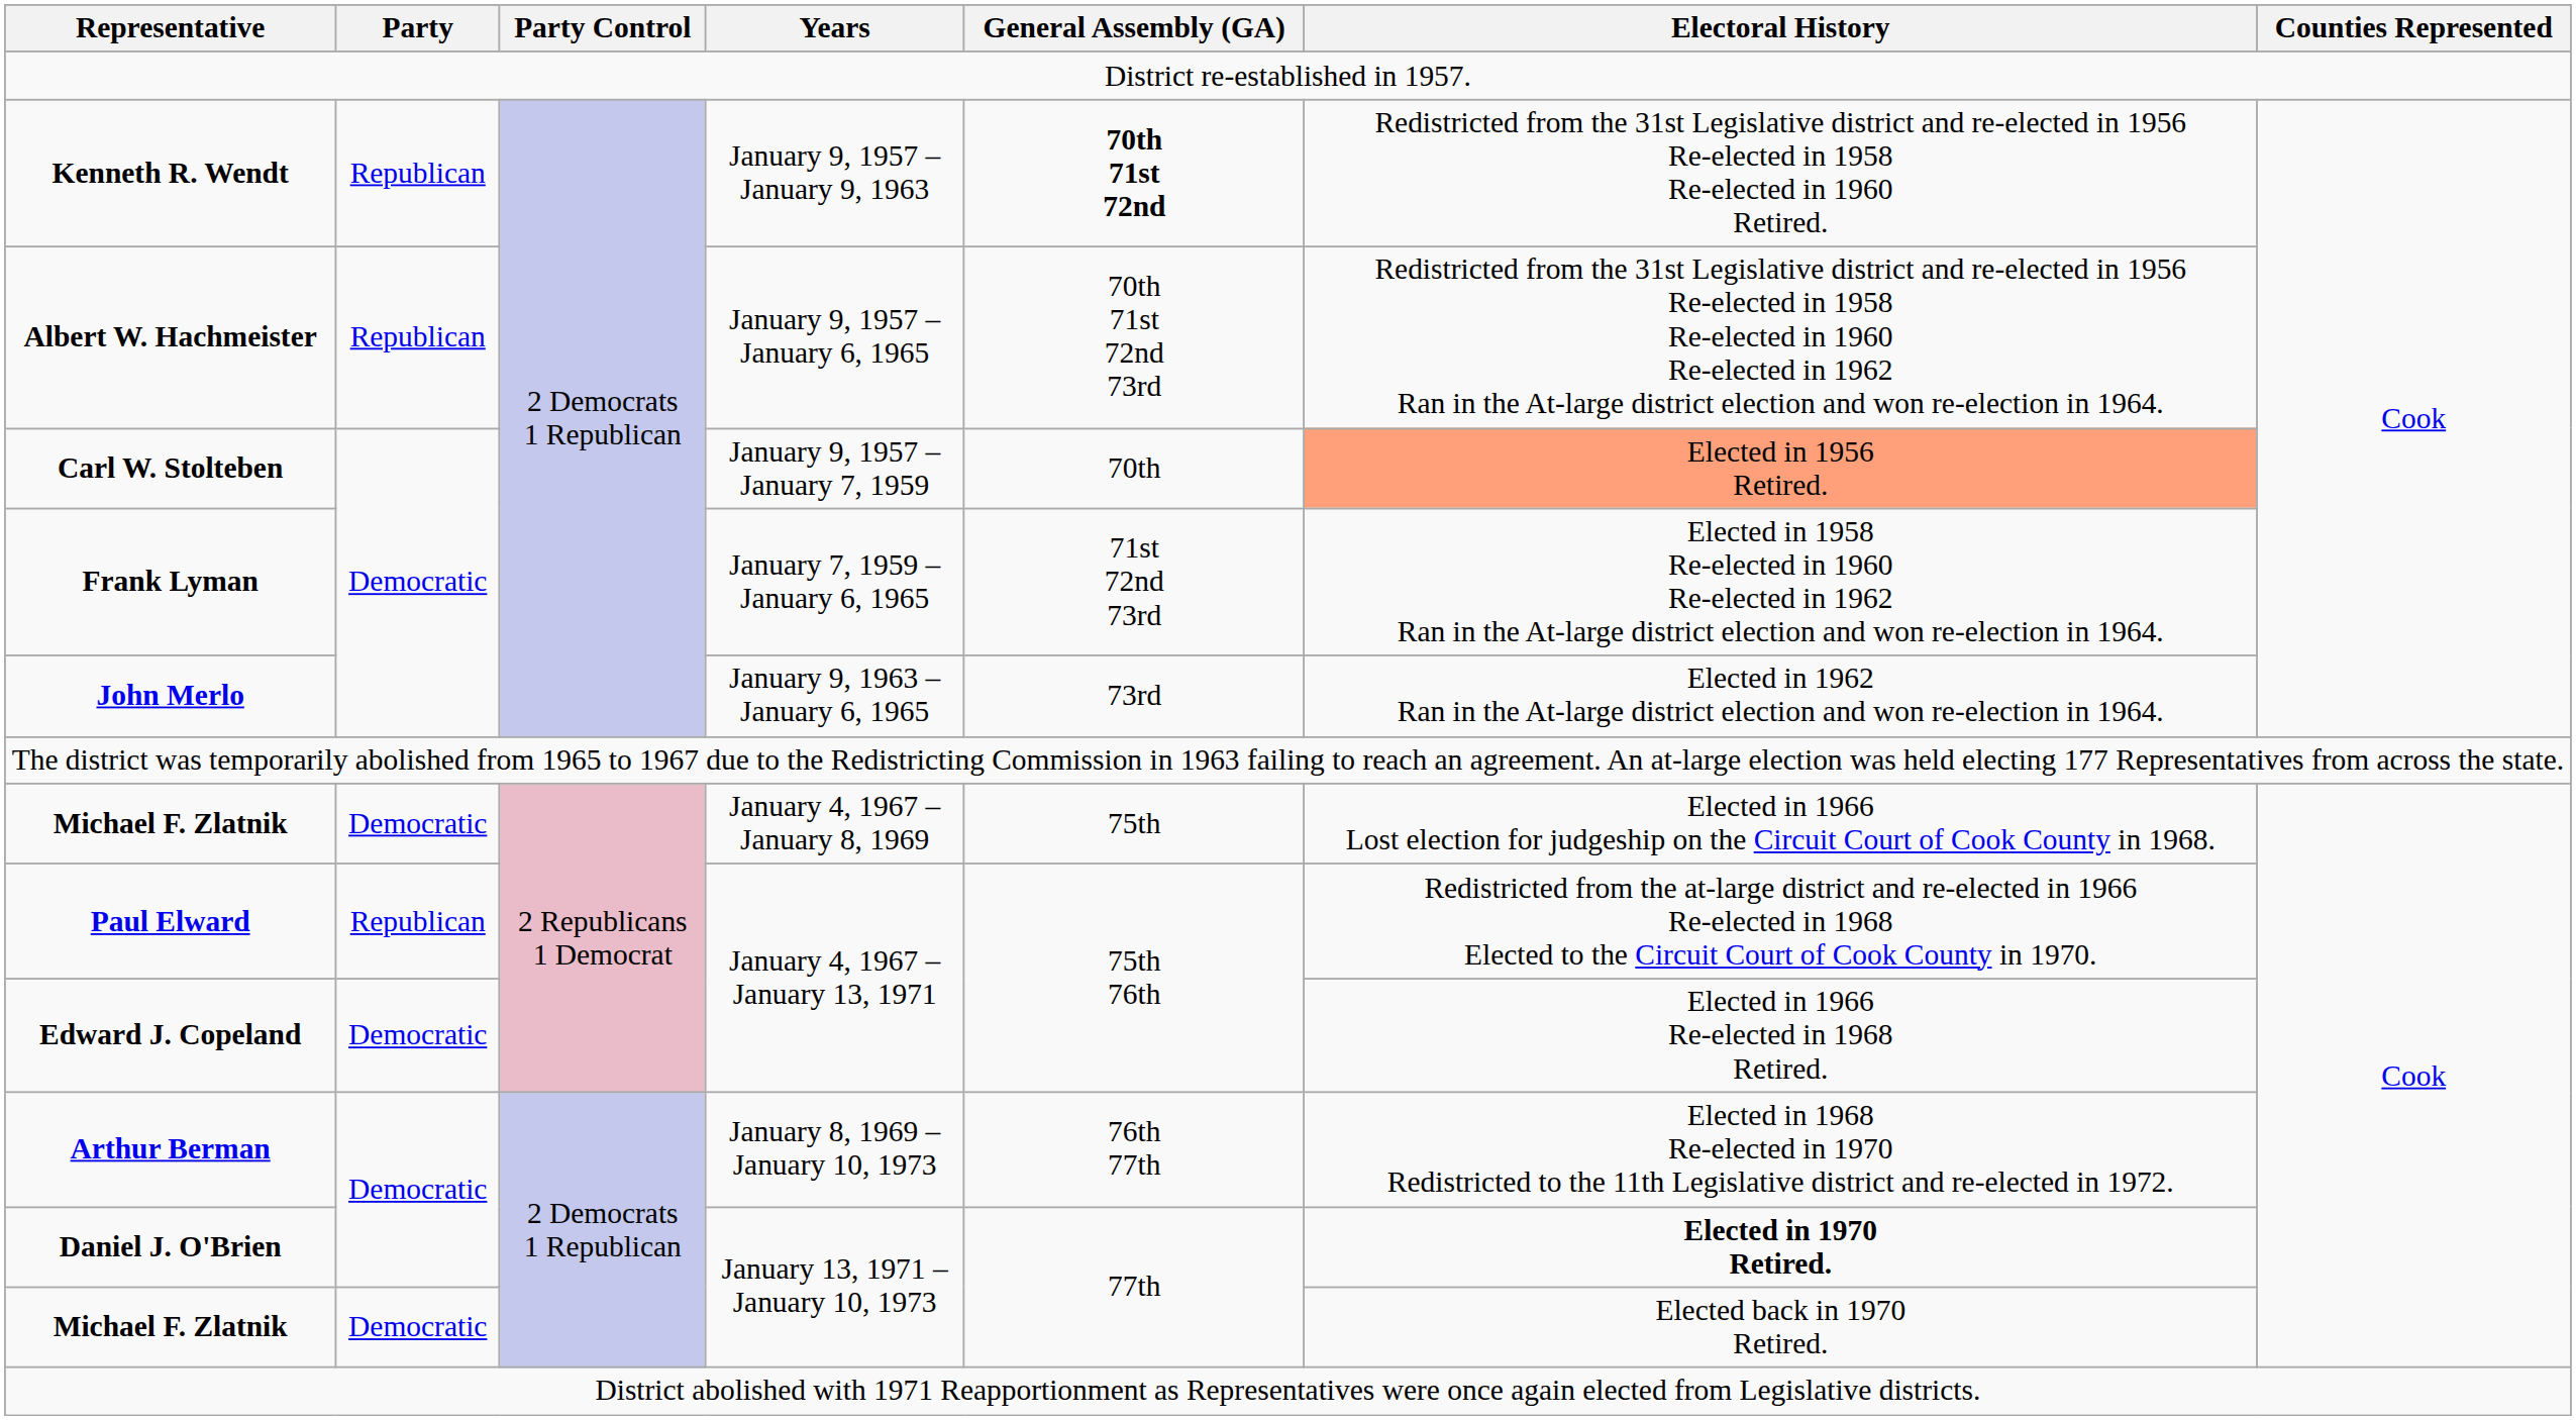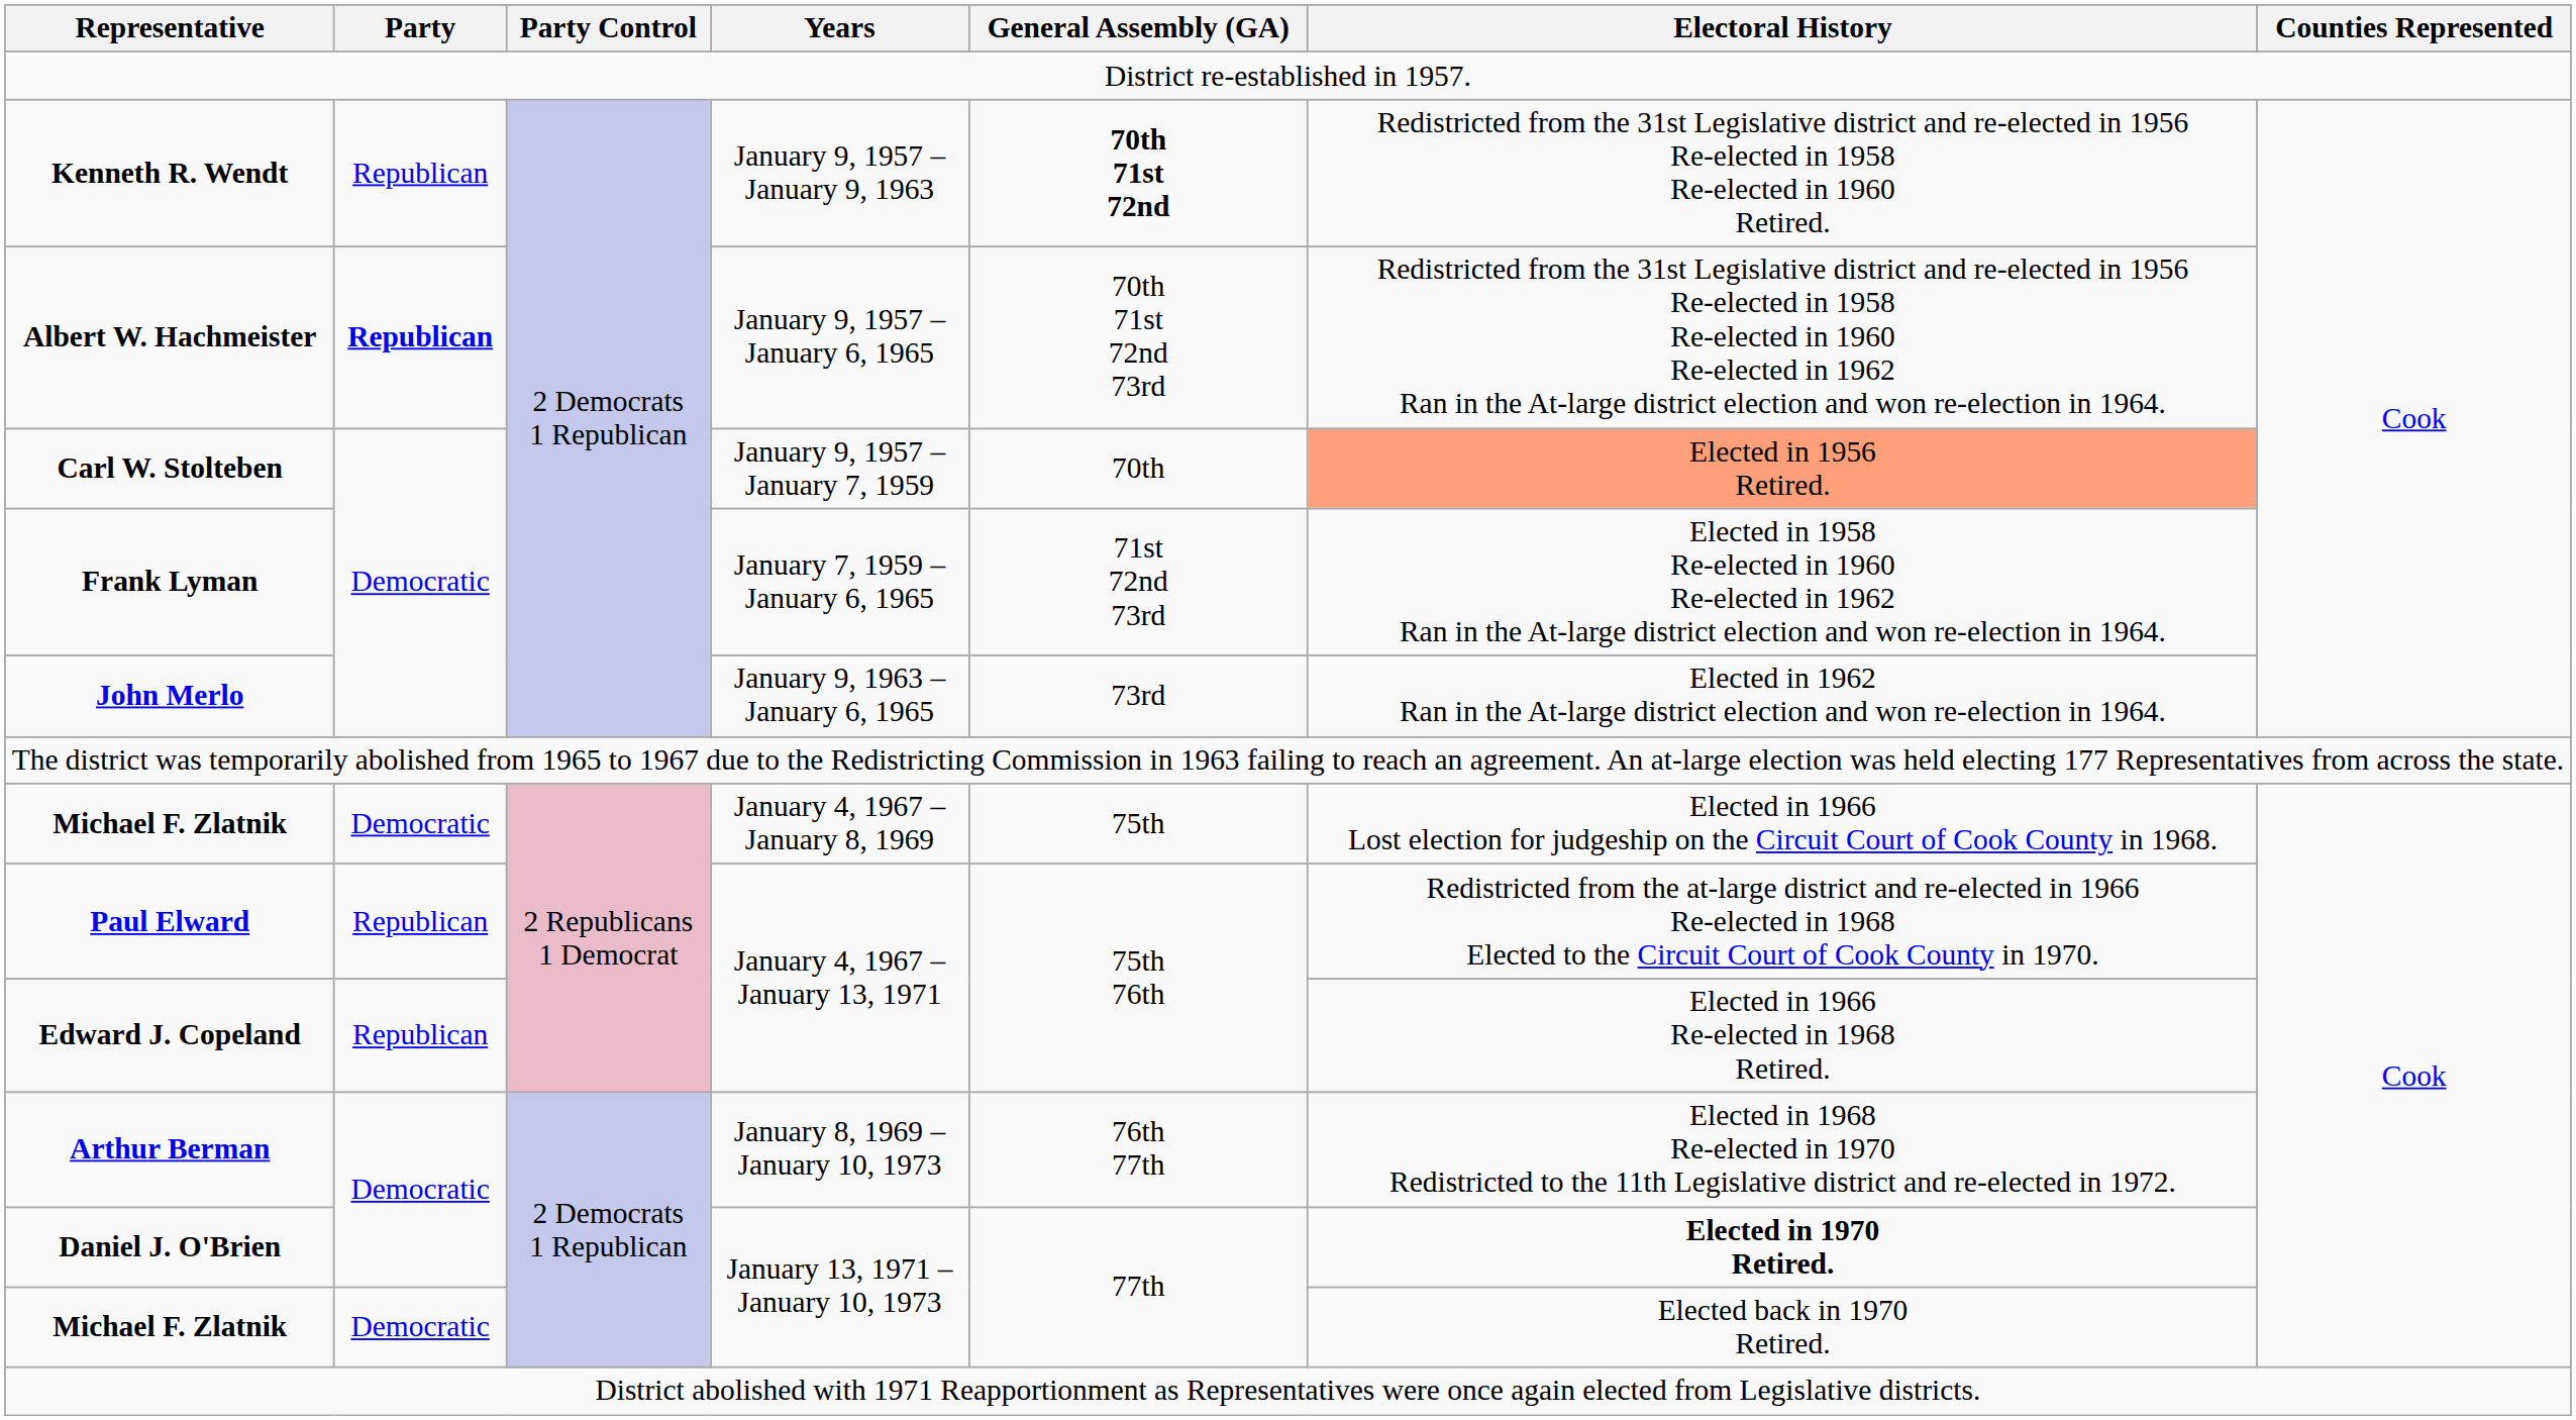Albert W. Hachmeister | Party: normal -> bold
Edward J. Copeland | Party: Democratic -> Republican
